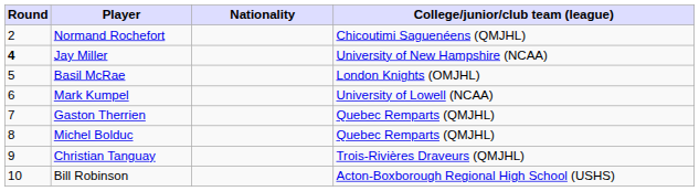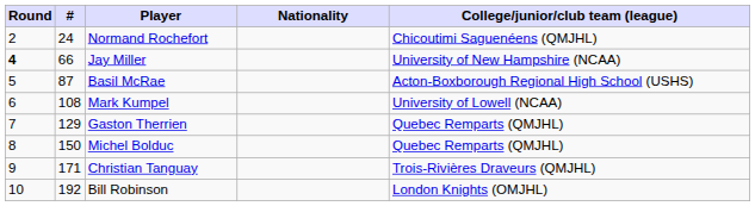+ column: # | 24 | 66 | 87 | 108 | 129 | 150 | 171 | 192
Basil McRae | College/junior/club team (league): London Knights (OMJHL) -> Acton-Boxborough Regional High School (USHS)
Bill Robinson | College/junior/club team (league): Acton-Boxborough Regional High School (USHS) -> London Knights (OMJHL)
